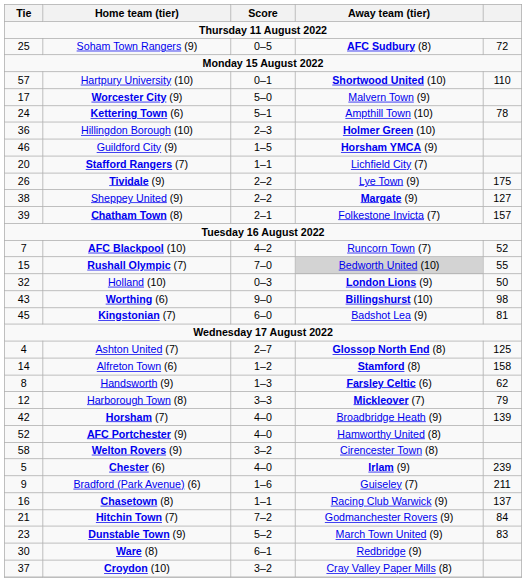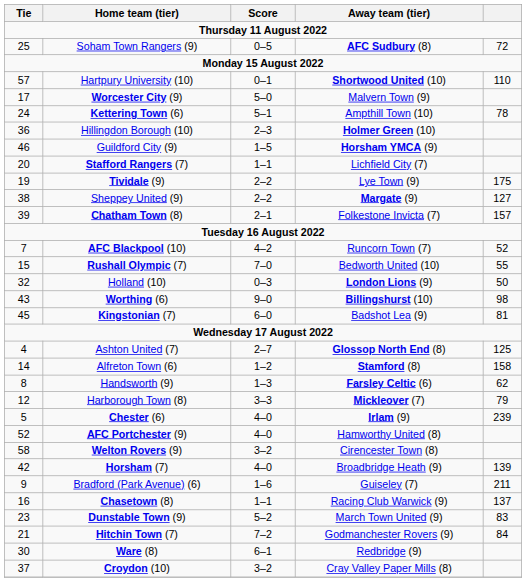Tividale (9) | Tie: 26 -> 19
Rushall Olympic (7) | Away team (tier): lightgrey background -> no background
rows swapped: Horsham (7) <-> Chester (6)
rows swapped: Hitchin Town (7) <-> Dunstable Town (9)
